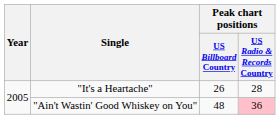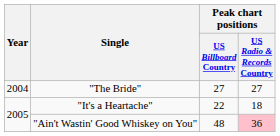+ row: 2004 | "The Bride" | 27 | 27
"It's a Heartache" | Peak chart positions / US Billboard Country: 26 -> 22
"It's a Heartache" | Peak chart positions / US Radio & Records Country: 28 -> 18
